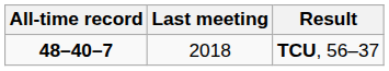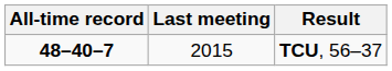TCU, 56–37 | Last meeting: 2018 -> 2015
